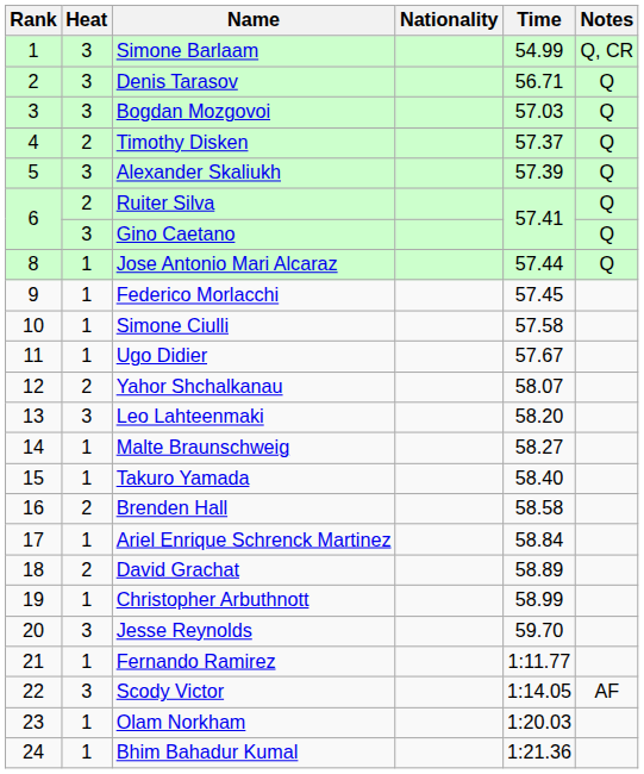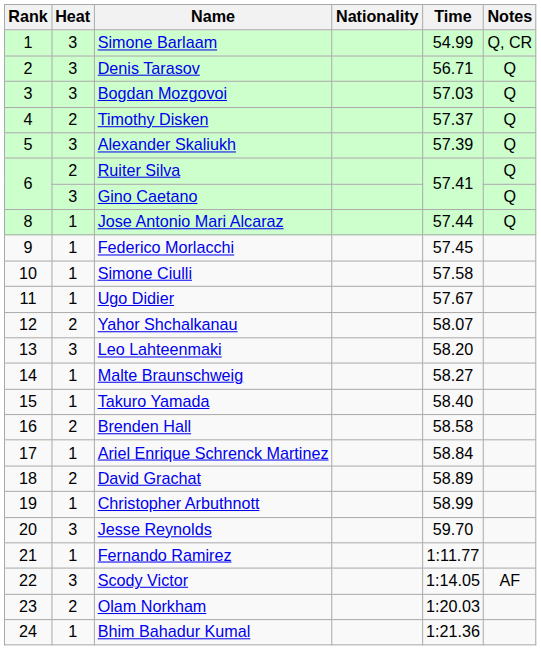Olam Norkham | Heat: 1 -> 2
